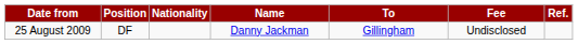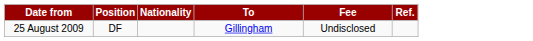- column: Name | Danny Jackman
